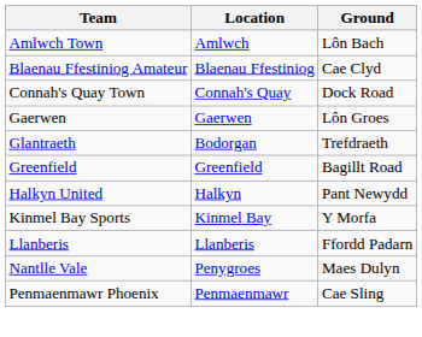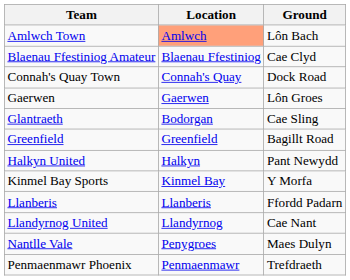Amlwch Town | Location: no background -> lightsalmon background
Glantraeth | Ground: Trefdraeth -> Cae Sling
+ row: Llandyrnog United | Llandyrnog | Cae Nant
Penmaenmawr Phoenix | Ground: Cae Sling -> Trefdraeth
